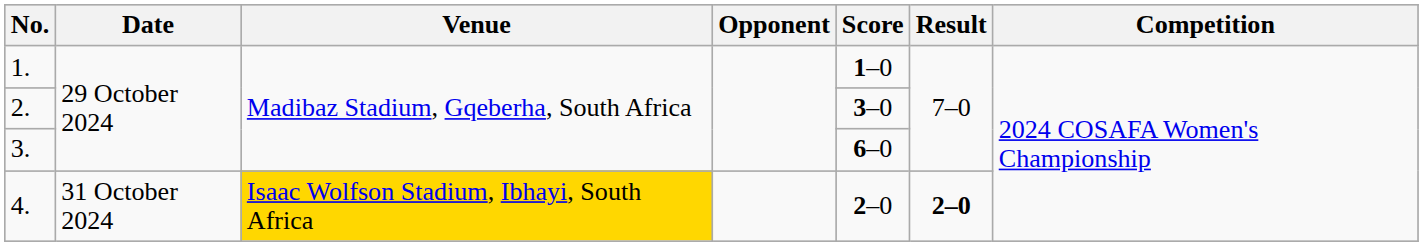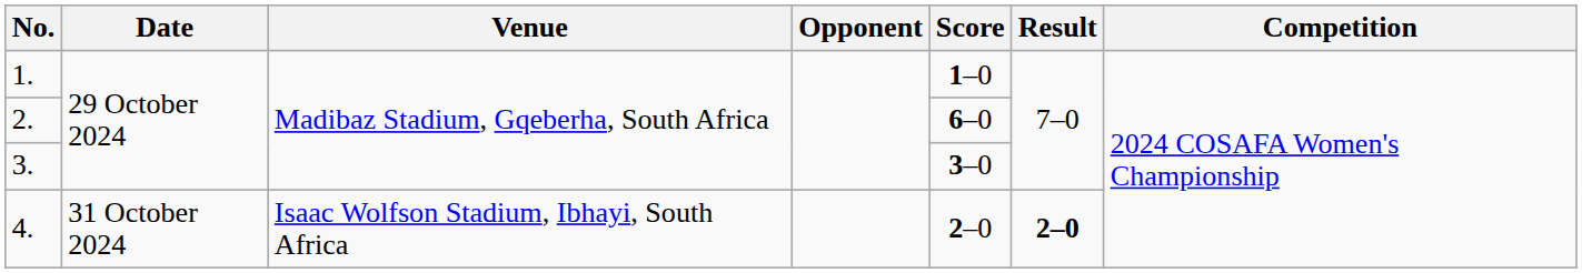2. | Score: 3–0 -> 6–0
3. | Score: 6–0 -> 3–0
4. | Venue: gold background -> no background
